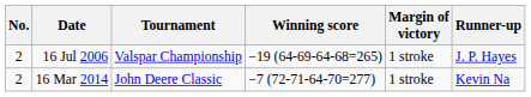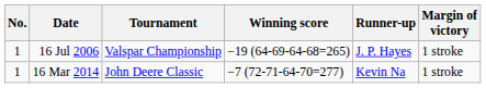columns swapped: Margin of victory <-> Runner-up
16 Jul 2006 | No.: 2 -> 1
16 Mar 2014 | No.: 2 -> 1
